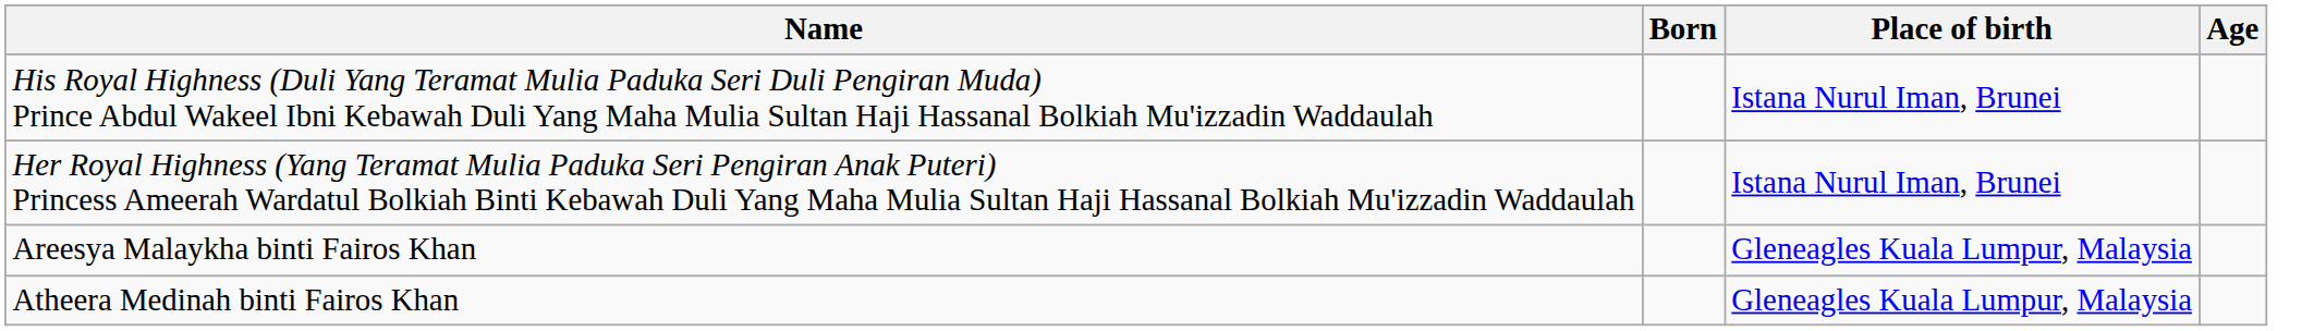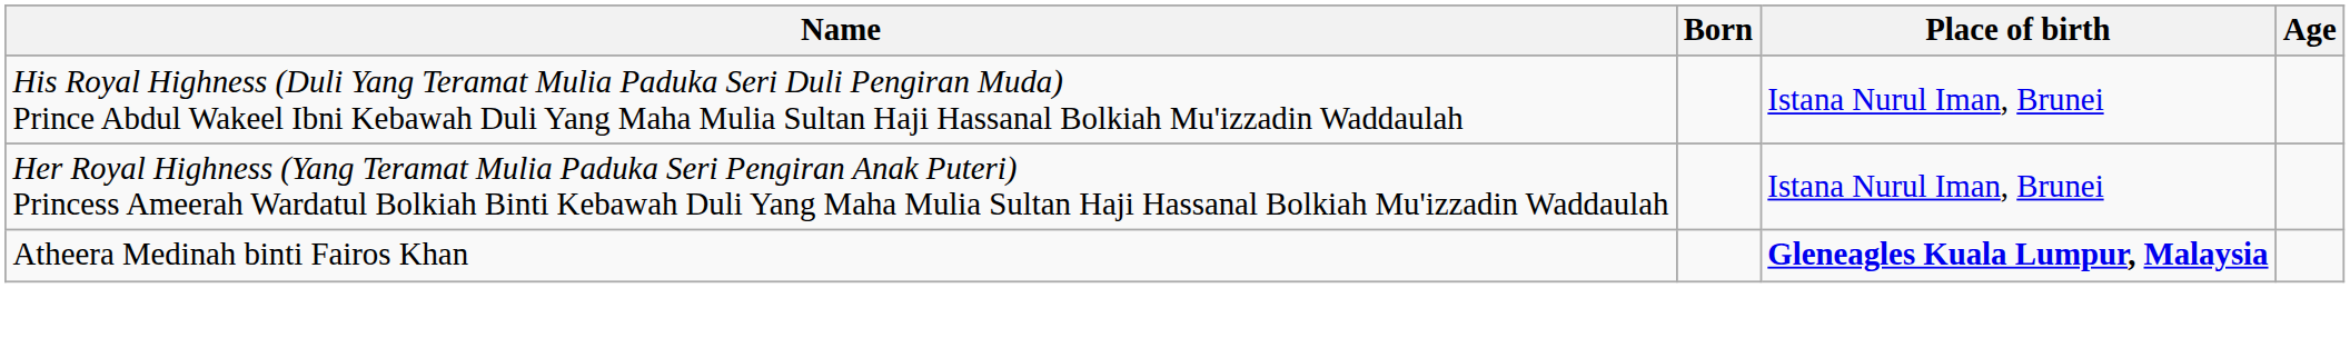- row: Areesya Malaykha binti Fairos Khan | Gleneagles Kuala Lumpur, Malaysia
Atheera Medinah binti Fairos Khan | Place of birth: normal -> bold
